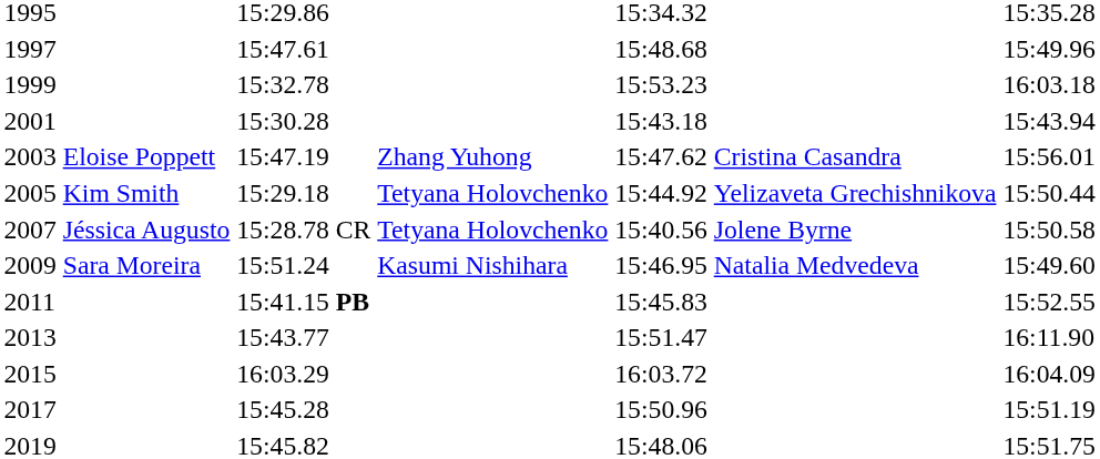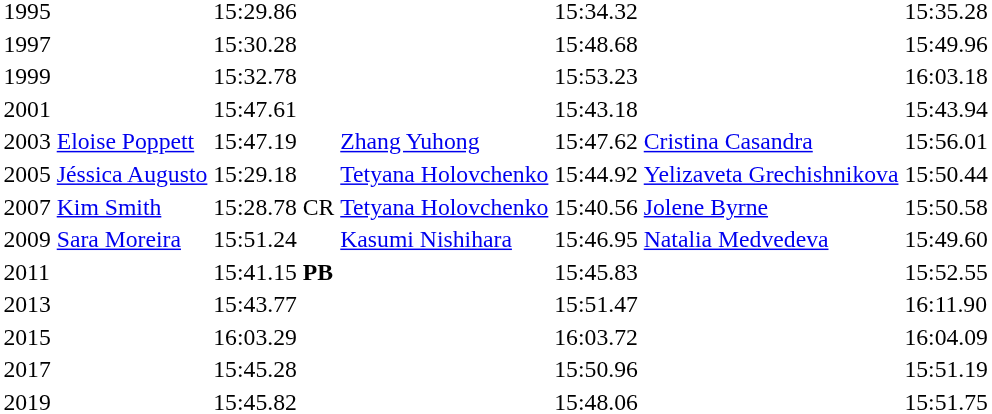1997 | column 3: 15:47.61 -> 15:30.28
2001 | column 3: 15:30.28 -> 15:47.61
2005 | column 2: Kim Smith -> Jéssica Augusto
2007 | column 2: Jéssica Augusto -> Kim Smith
